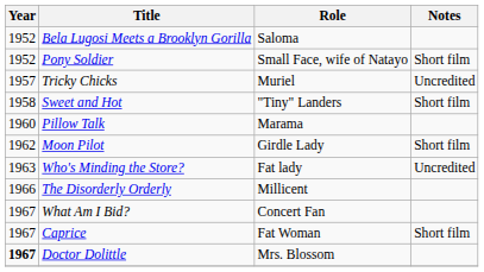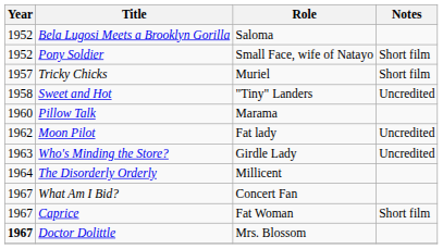Tricky Chicks | Notes: Uncredited -> Short film
Sweet and Hot | Notes: Short film -> Uncredited
Moon Pilot | Role: Girdle Lady -> Fat lady
Moon Pilot | Notes: Short film -> Uncredited
Who's Minding the Store? | Role: Fat lady -> Girdle Lady
The Disorderly Orderly | Year: 1966 -> 1964
